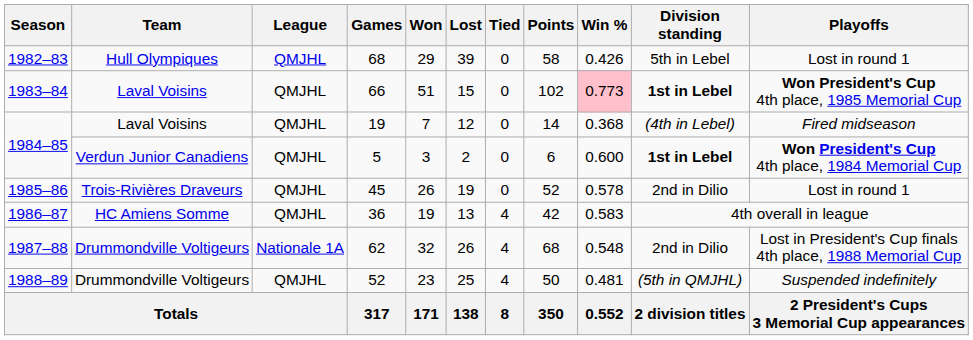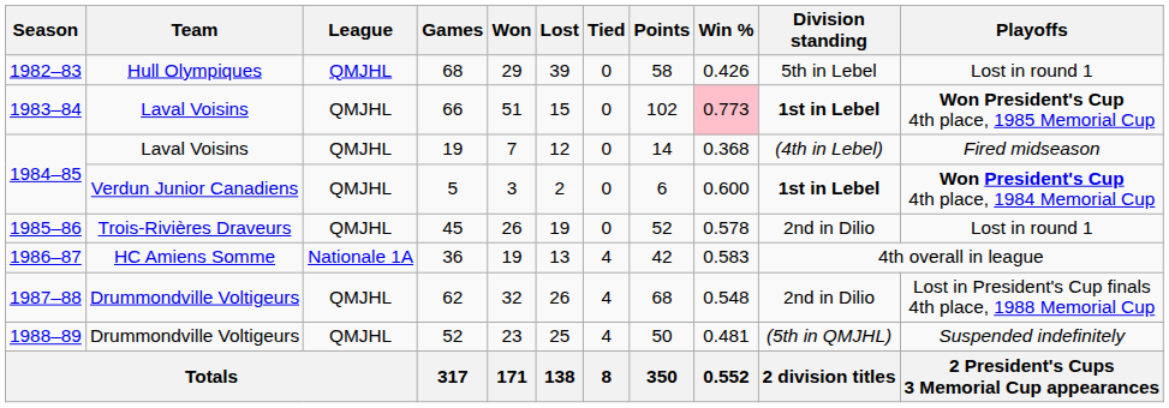36 | League: QMJHL -> Nationale 1A
62 | League: Nationale 1A -> QMJHL
